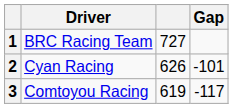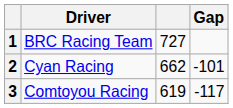2 | column 3: 626 -> 662
